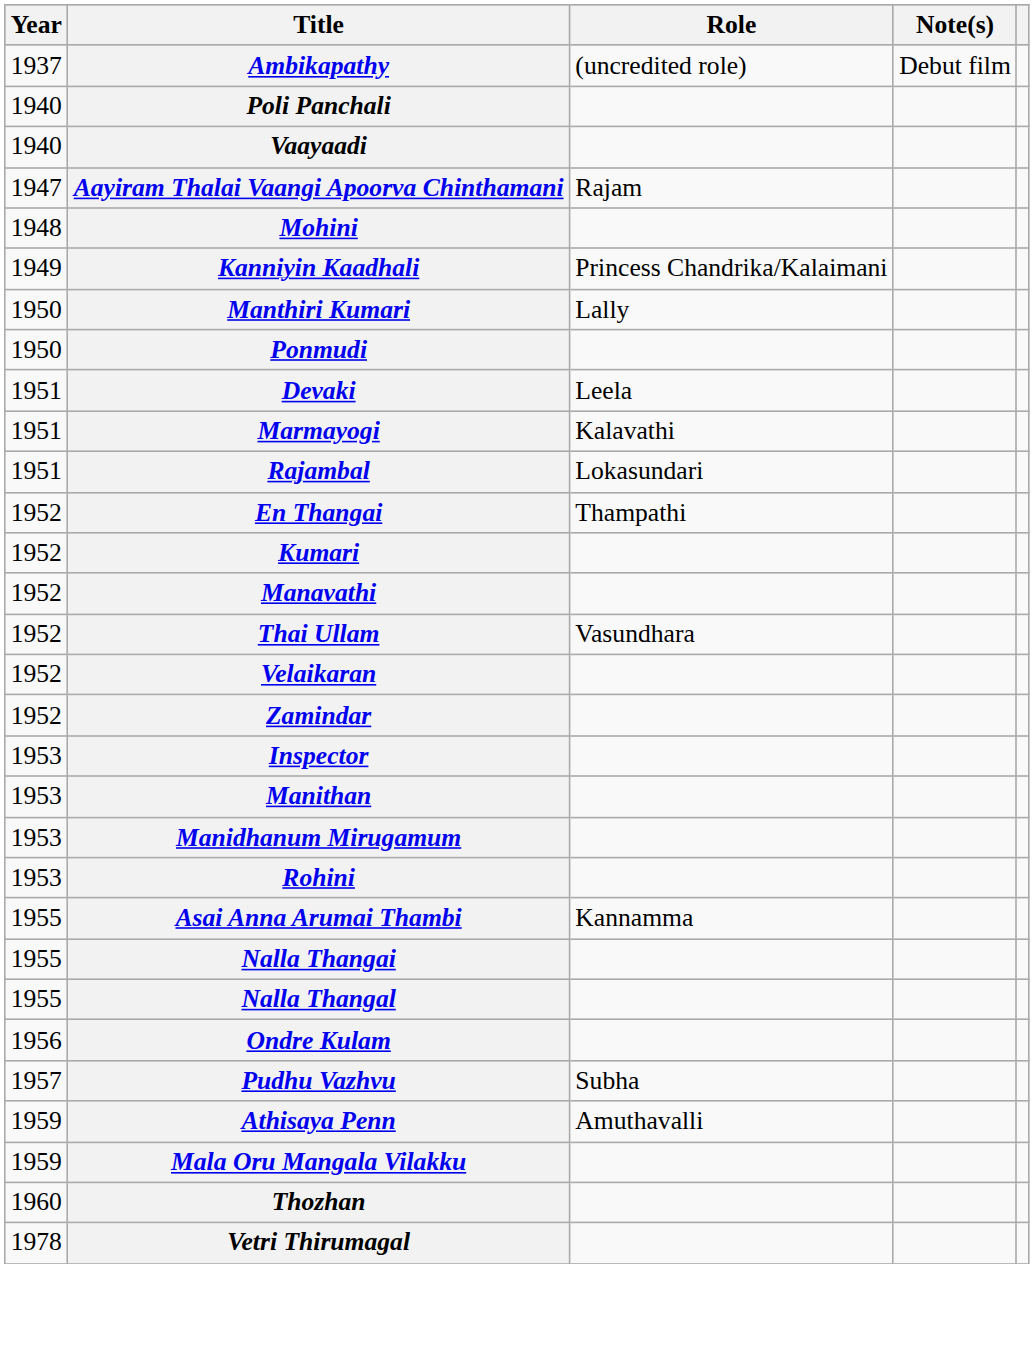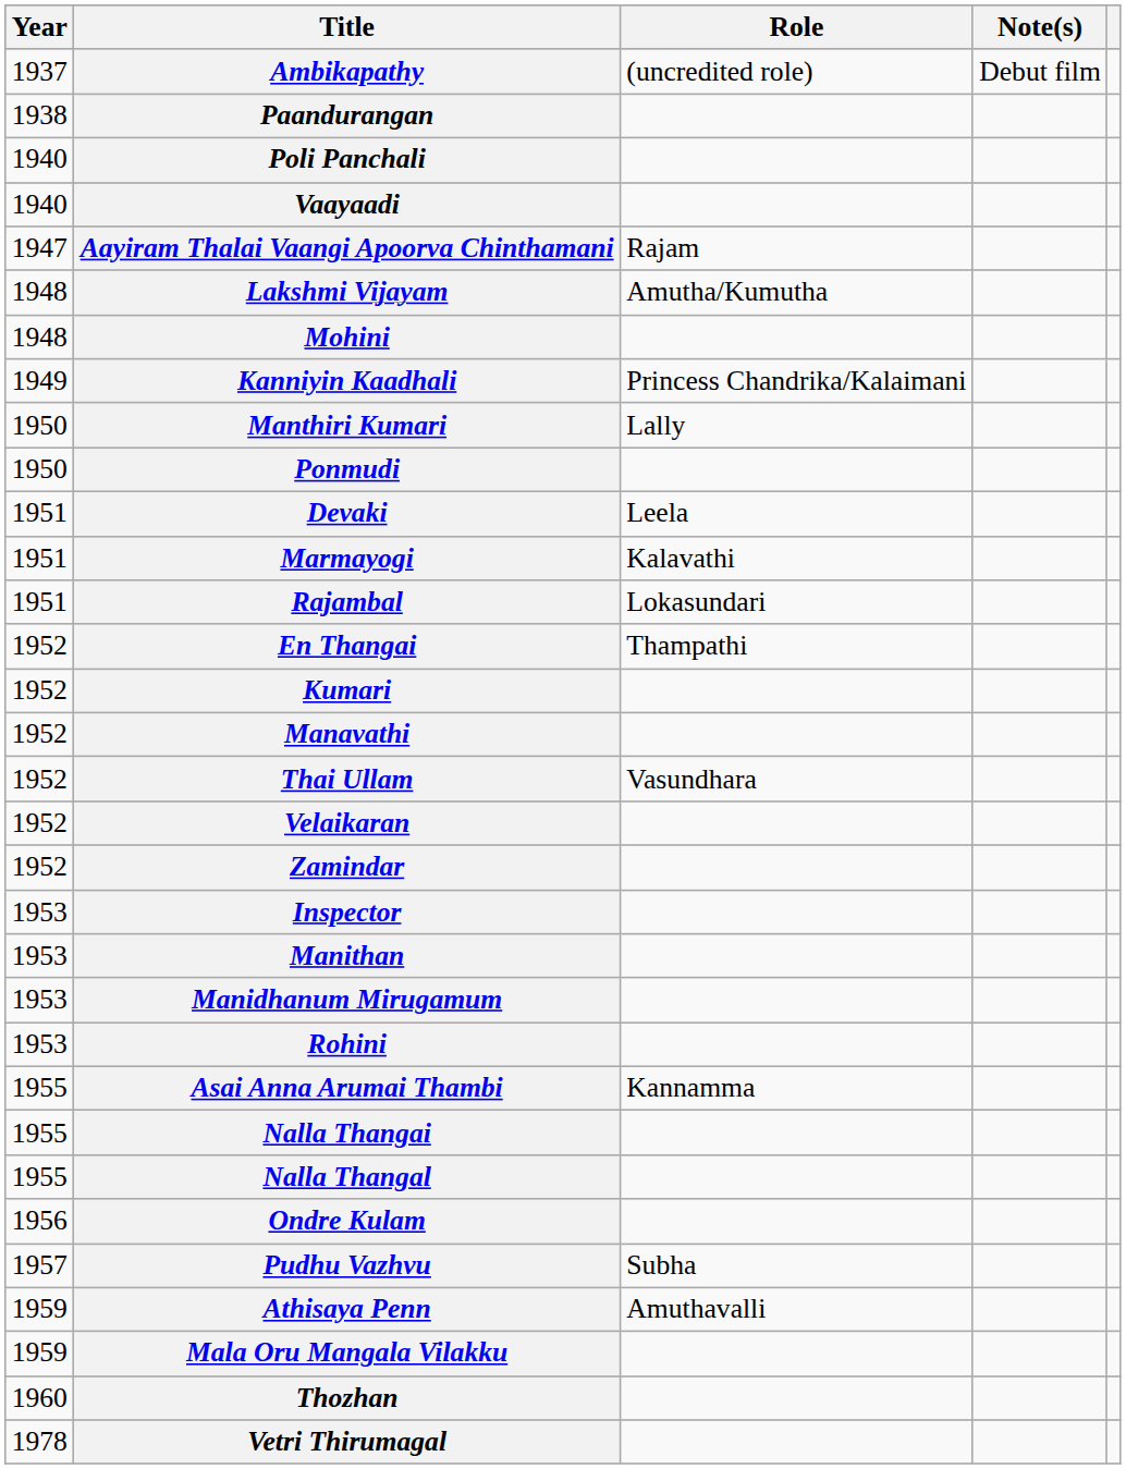+ row: 1938 | Paandurangan
+ row: 1948 | Lakshmi Vijayam | Amutha/Kumutha
